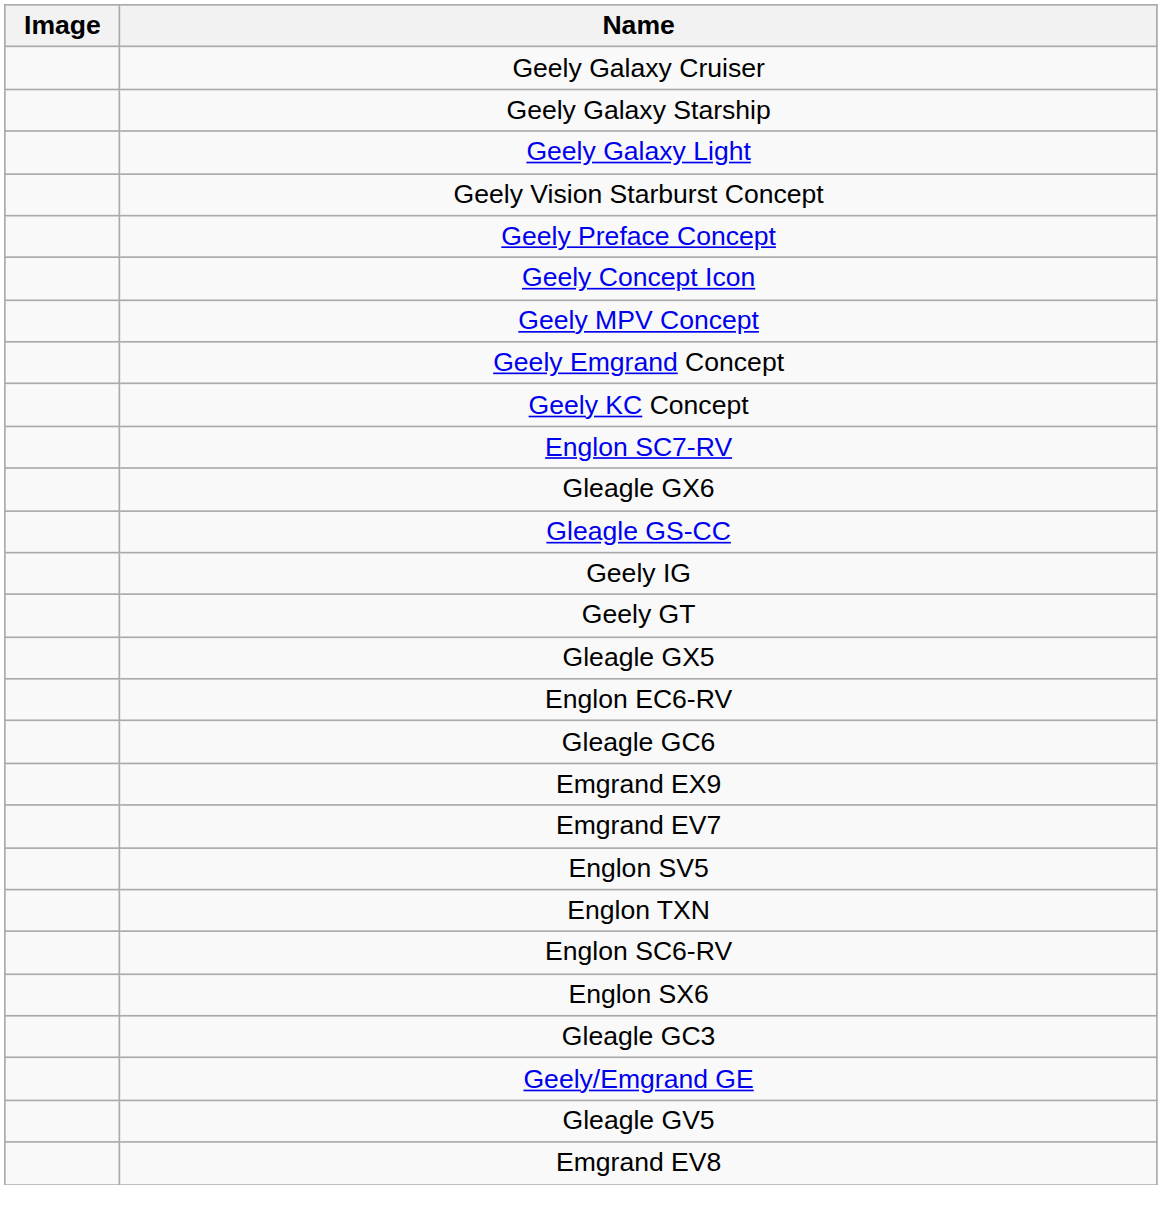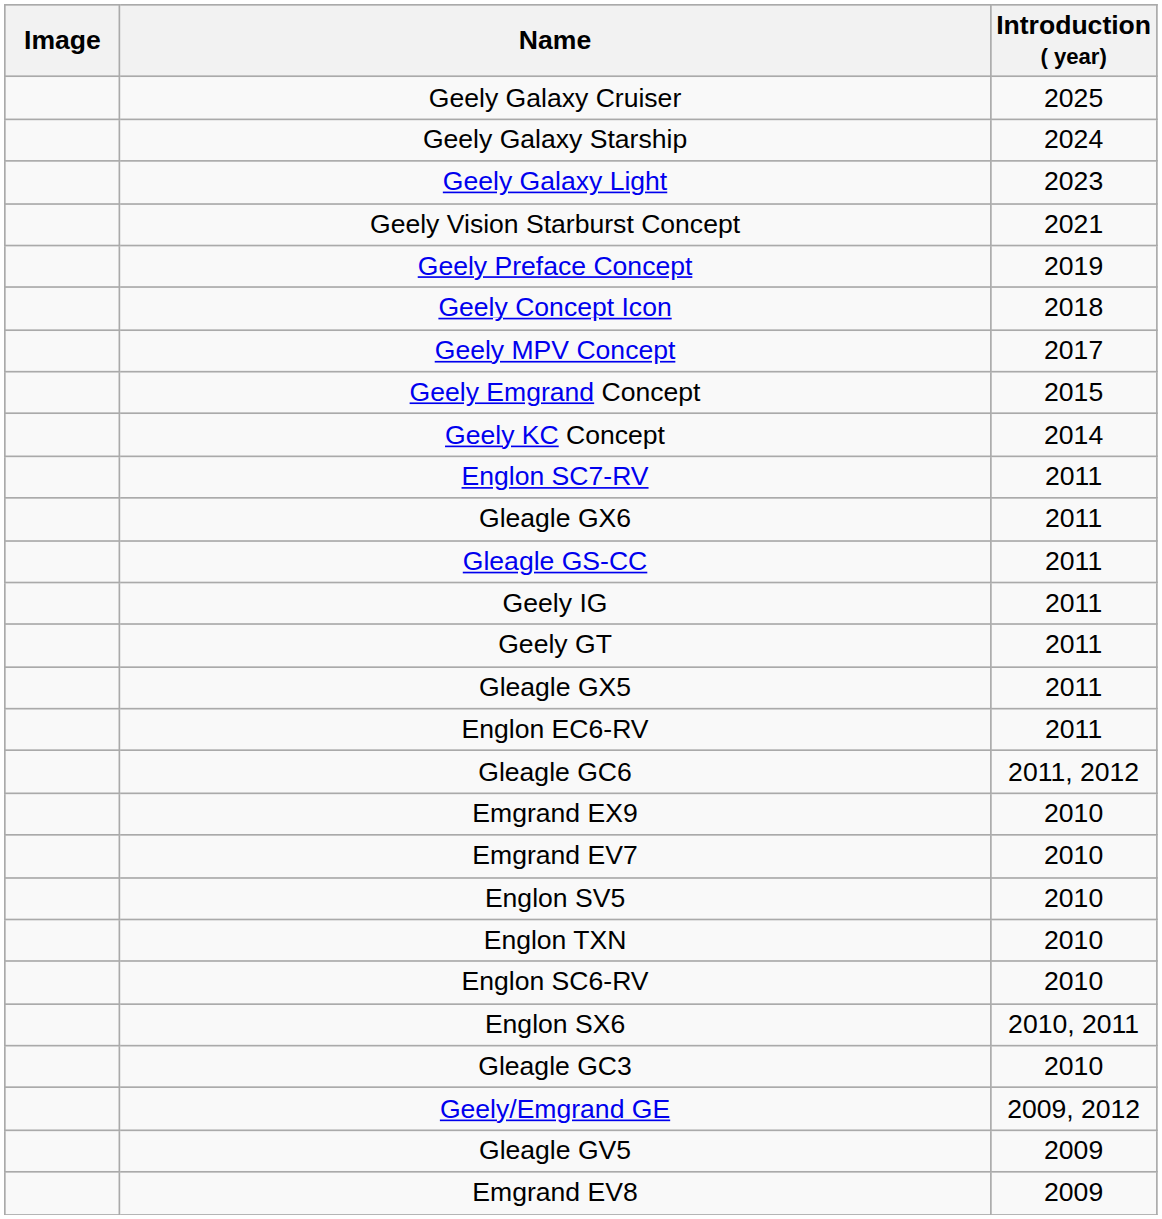+ column: Introduction ( year) | 2025 | 2024 | 2023 | 2021 | 2019 | 2018 | 2017 | 2015 | 2014 | 2011 | 2011 | 2011 | 2011 | 2011 | 2011 | 2011 | 2011, 2012 | 2010 | 2010 | 2010 | 2010 | 2010 | 2010, 2011 | 2010 | 2009, 2012 | 2009 | 2009
